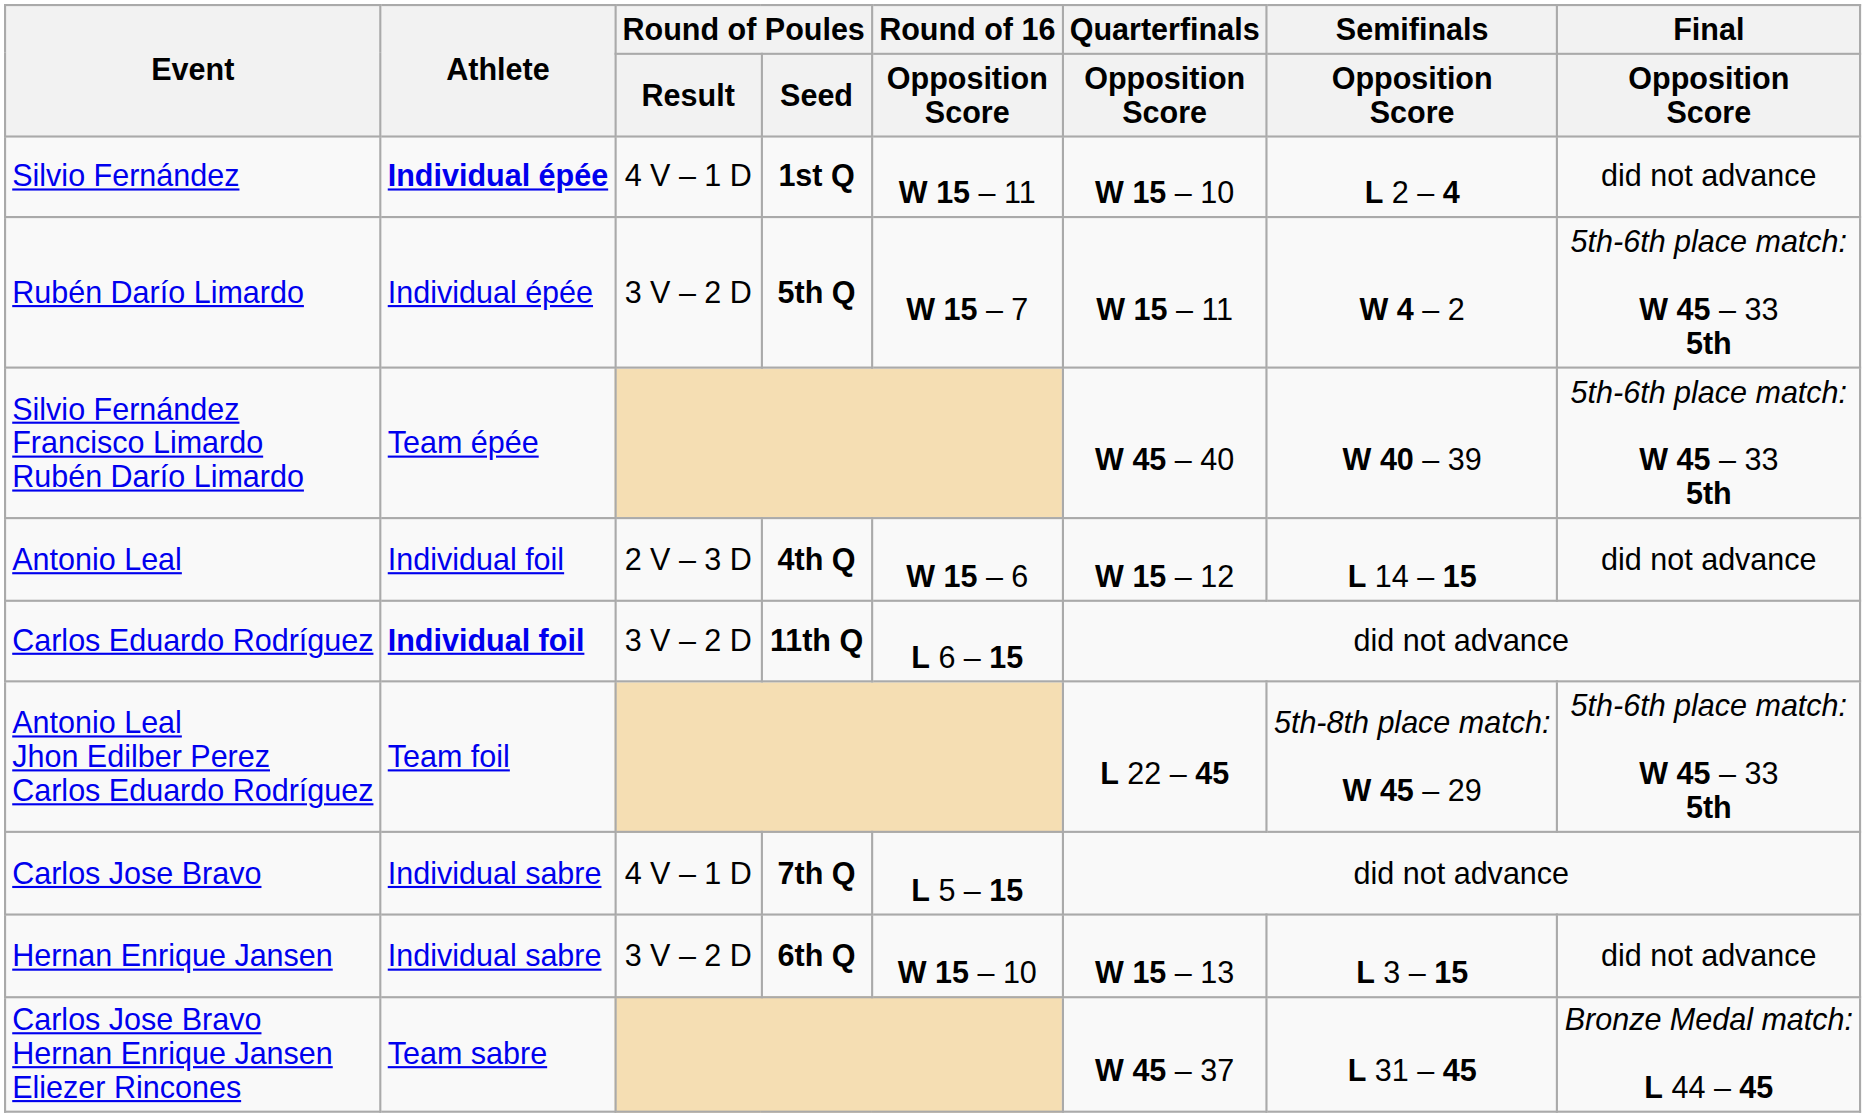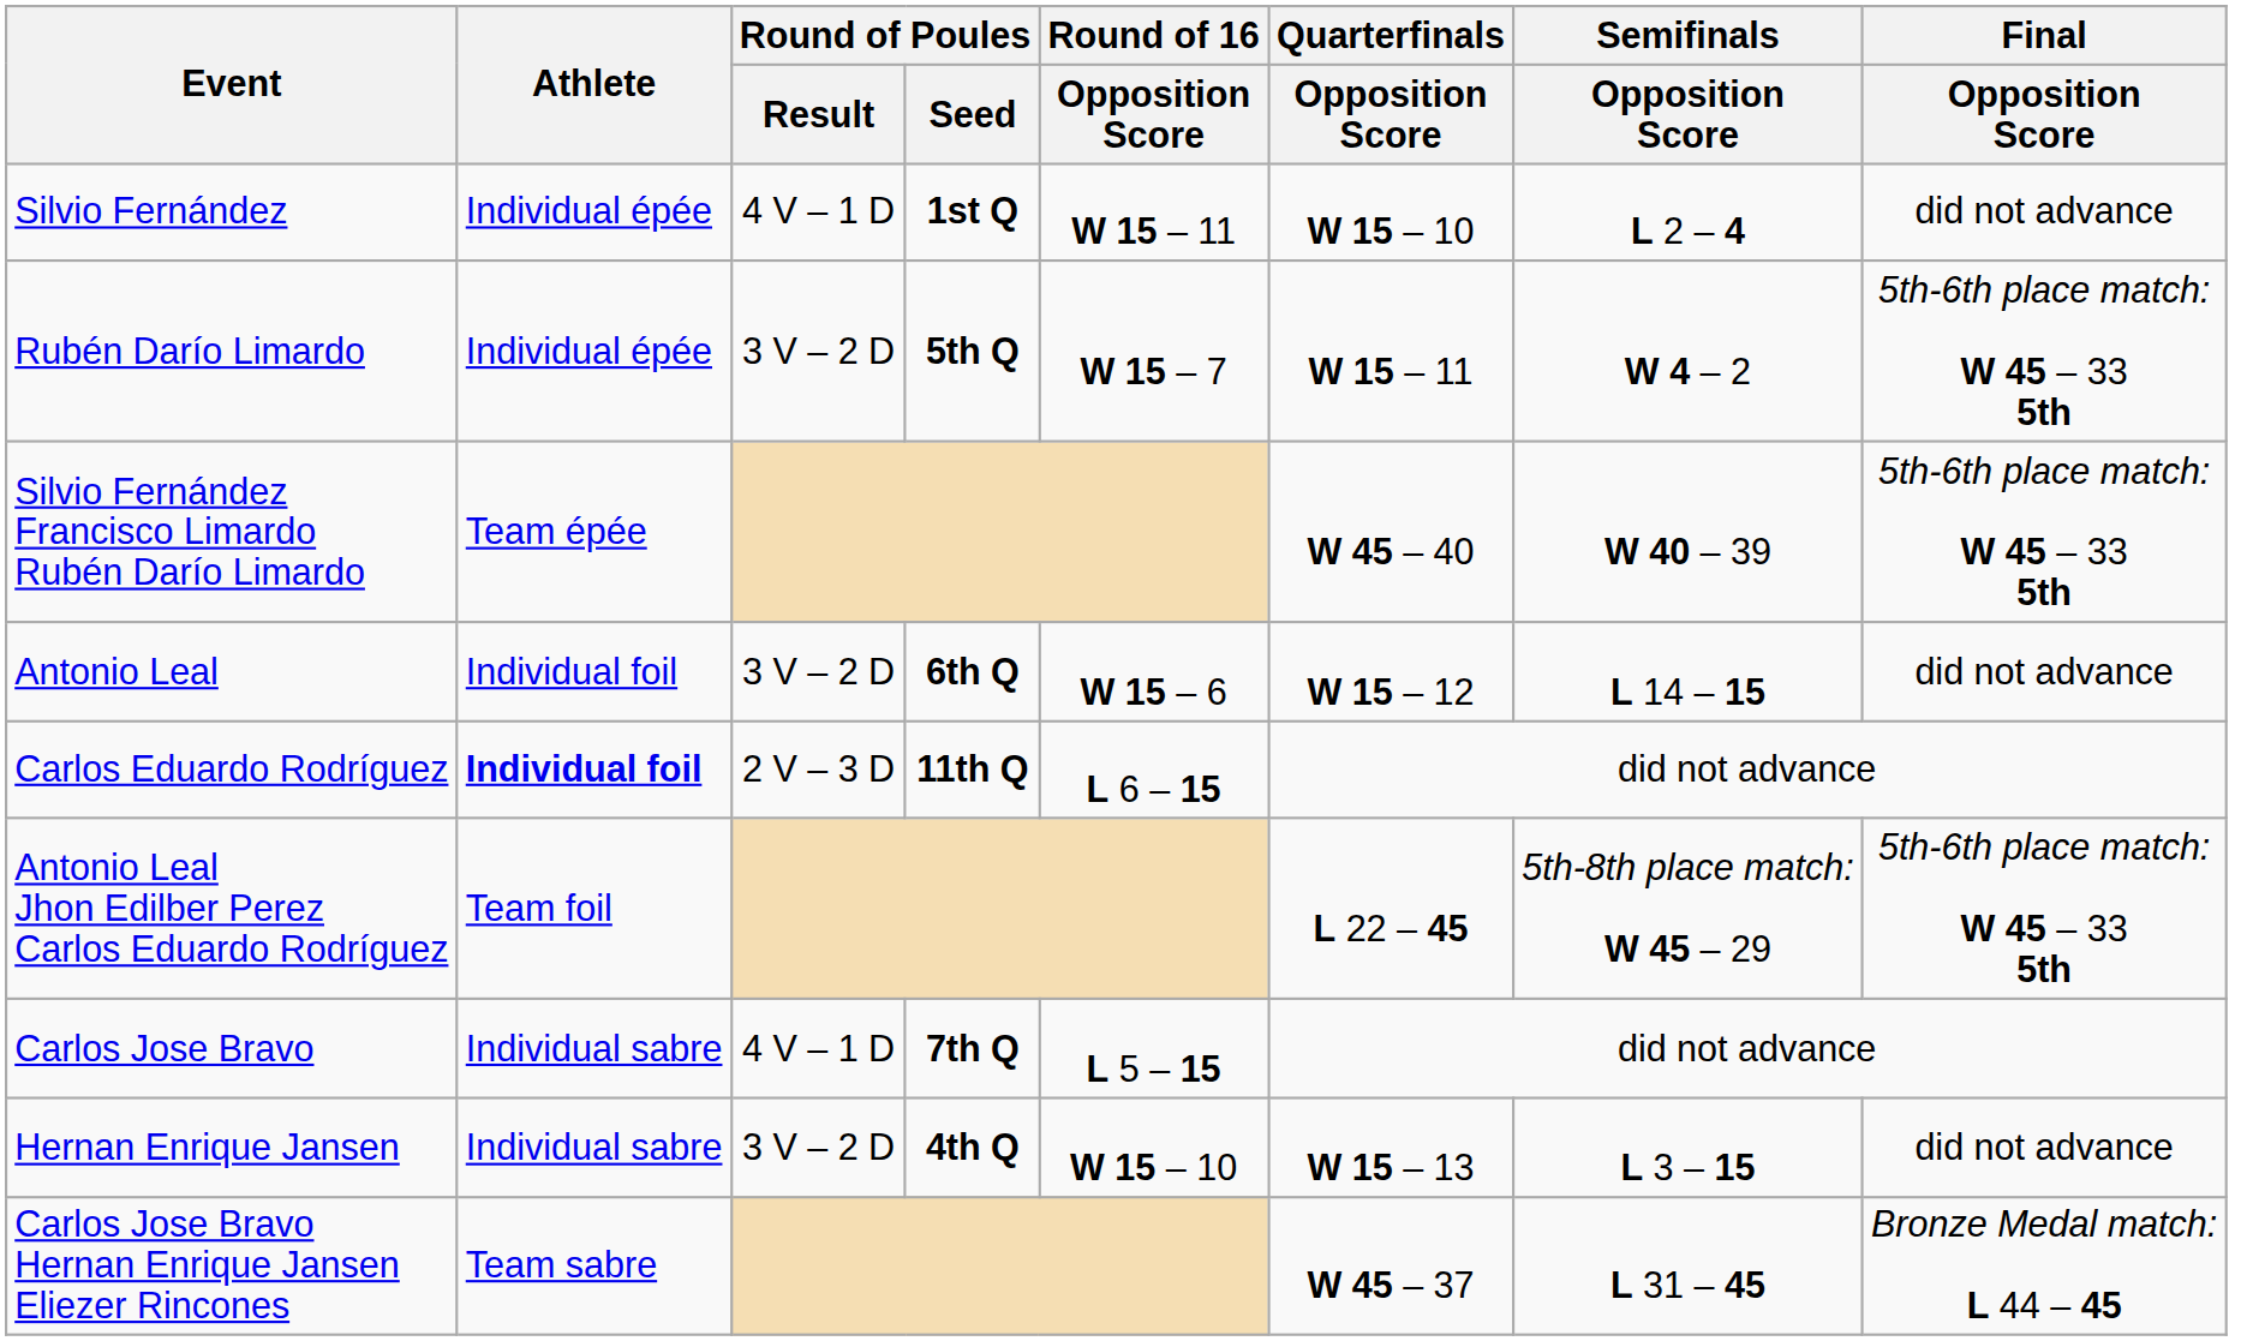Silvio Fernández | Athlete: bold -> normal
Antonio Leal | Round of Poules / Result: 2 V – 3 D -> 3 V – 2 D
Antonio Leal | Round of Poules / Seed: 4th Q -> 6th Q
Carlos Eduardo Rodríguez | Round of Poules / Result: 3 V – 2 D -> 2 V – 3 D
Hernan Enrique Jansen | Round of Poules / Seed: 6th Q -> 4th Q
